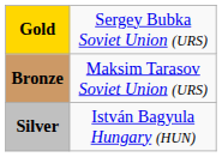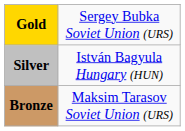rows swapped: Silver <-> Bronze
